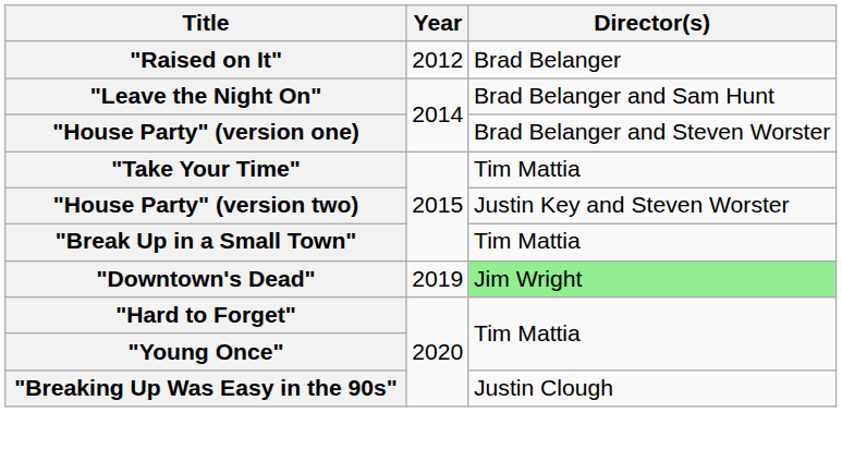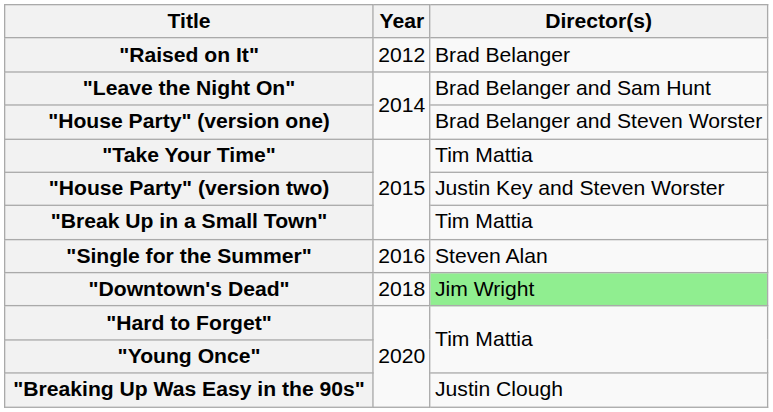+ row: "Single for the Summer" | 2016 | Steven Alan
"Downtown's Dead" | Year: 2019 -> 2018
